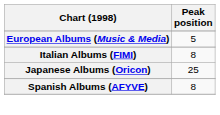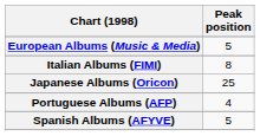+ row: Portuguese Albums (AFP) | 4
Spanish Albums (AFYVE) | Peak position: 8 -> 5
